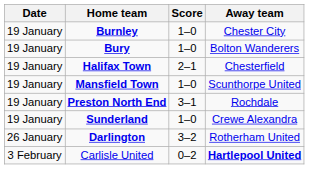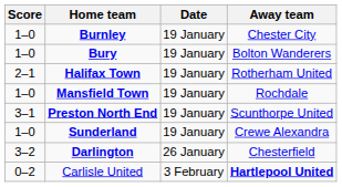columns swapped: Date <-> Score
Halifax Town | Away team: Chesterfield -> Rotherham United
Mansfield Town | Away team: Scunthorpe United -> Rochdale
Preston North End | Away team: Rochdale -> Scunthorpe United
Darlington | Away team: Rotherham United -> Chesterfield
